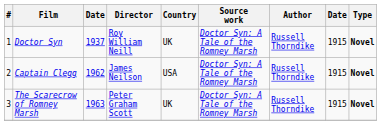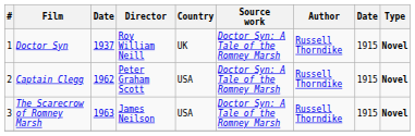Captain Clegg | Director: James Neilson -> Peter Graham Scott
The Scarecrow of Romney Marsh | Director: Peter Graham Scott -> James Neilson
The Scarecrow of Romney Marsh | Country: UK -> USA
